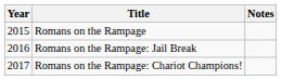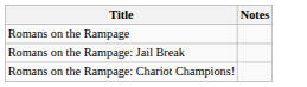- column: Year | 2015 | 2016 | 2017
